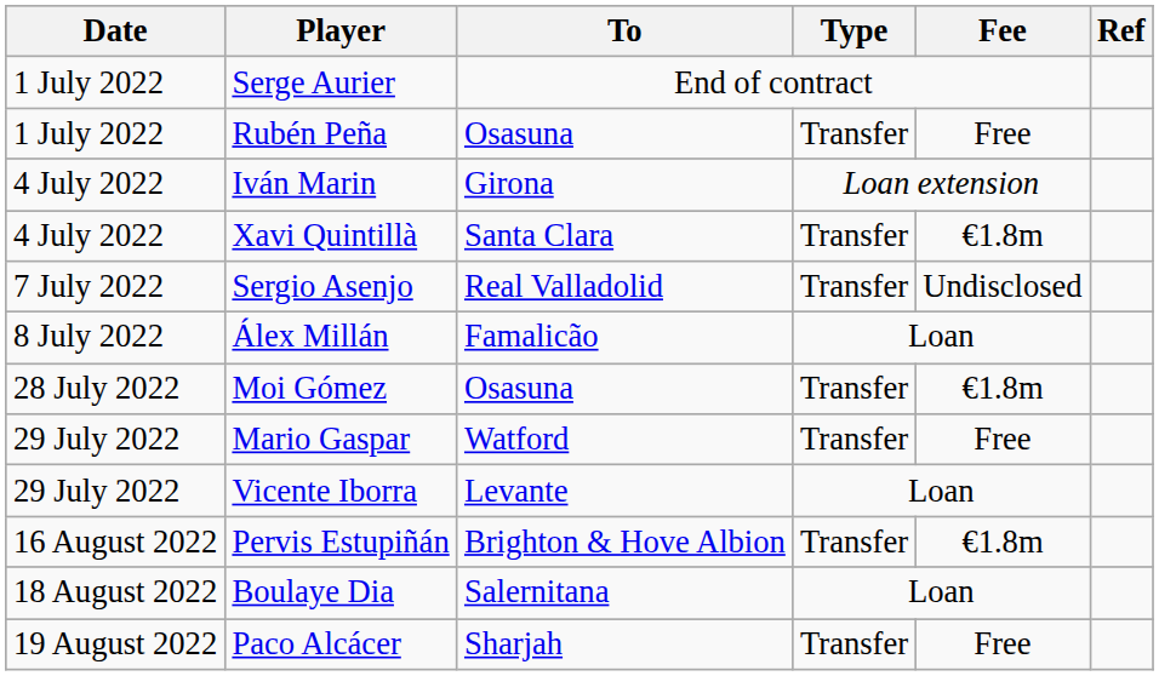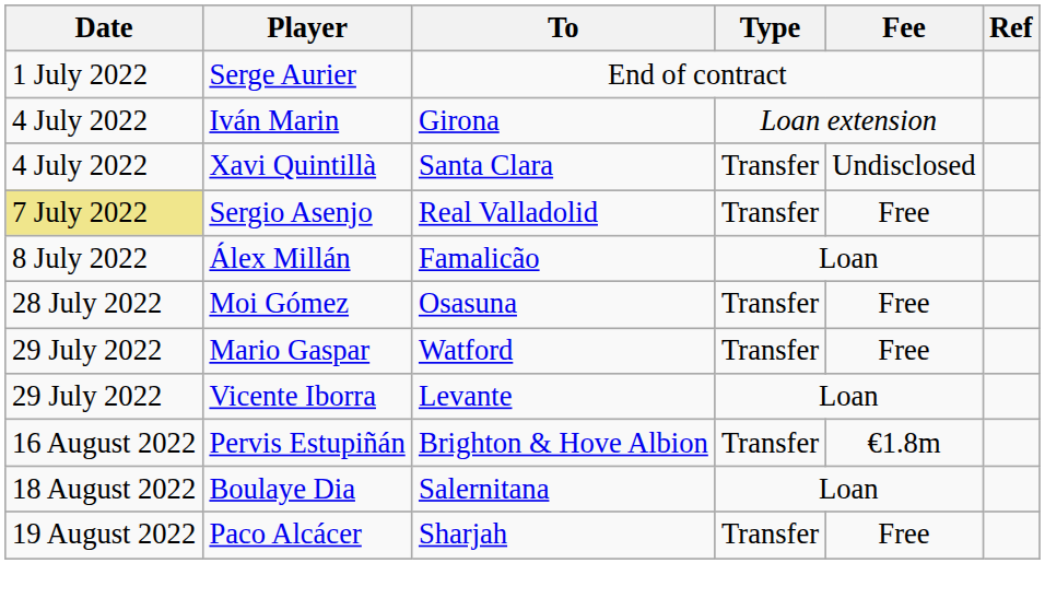- row: 1 July 2022 | Rubén Peña | Osasuna | Transfer | Free
Xavi Quintillà | Fee: €1.8m -> Undisclosed
Sergio Asenjo | Date: no background -> khaki background
Sergio Asenjo | Fee: Undisclosed -> Free
Moi Gómez | Fee: €1.8m -> Free
